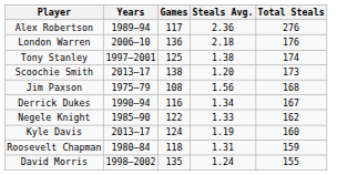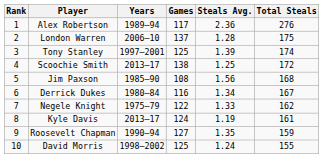+ column: Rank | 1 | 2 | 3 | 4 | 5 | 6 | 7 | 8 | 9 | 10
London Warren | Games: 136 -> 137
London Warren | Steals Avg.: 2.18 -> 1.28
London Warren | Total Steals: 176 -> 175
Tony Stanley | Steals Avg.: 1.38 -> 1.39
Scoochie Smith | Steals Avg.: 1.20 -> 1.25
Scoochie Smith | Total Steals: 173 -> 172
Jim Paxson | Years: 1975–79 -> 1985–90
Derrick Dukes | Years: 1990–94 -> 1980–84
Negele Knight | Years: 1985–90 -> 1975–79
Kyle Davis | Total Steals: 160 -> 161
Roosevelt Chapman | Years: 1980–84 -> 1990–94
Roosevelt Chapman | Games: 118 -> 127
Roosevelt Chapman | Steals Avg.: 1.31 -> 1.35
David Morris | Games: 135 -> 125
